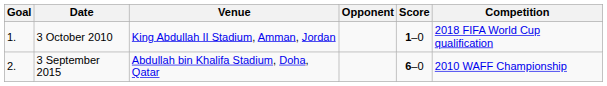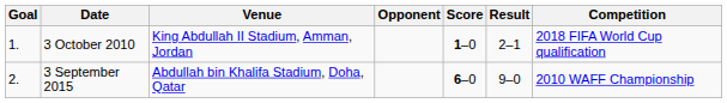+ column: Result | 2–1 | 9–0
